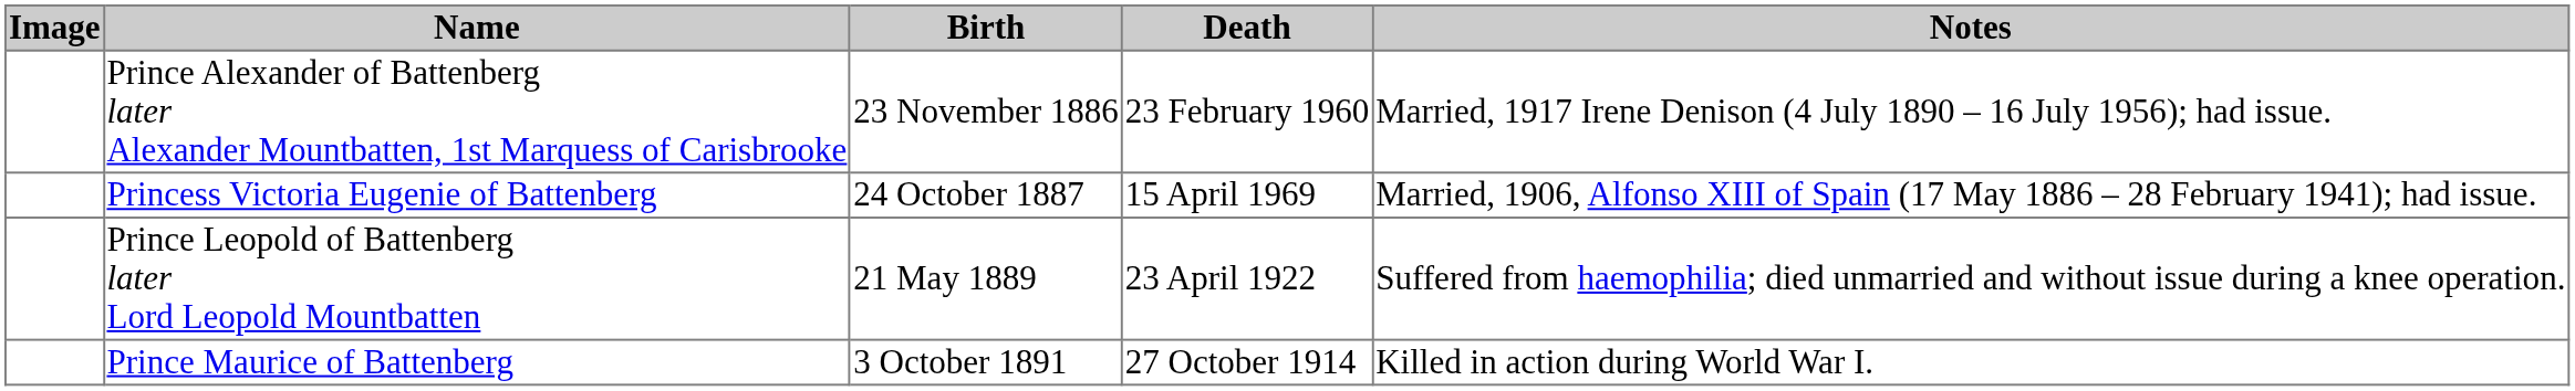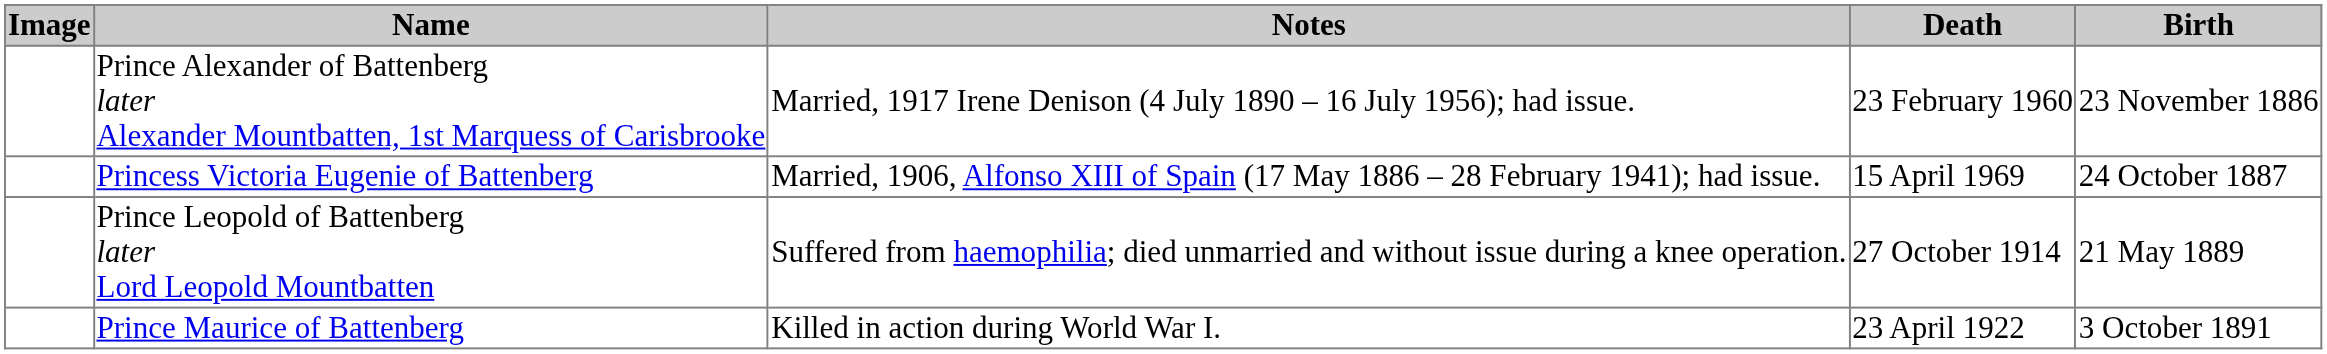columns swapped: Birth <-> Notes
Prince Leopold of Battenberg later Lord Leopold Mountbatten | Death: 23 April 1922 -> 27 October 1914
Prince Maurice of Battenberg | Death: 27 October 1914 -> 23 April 1922
